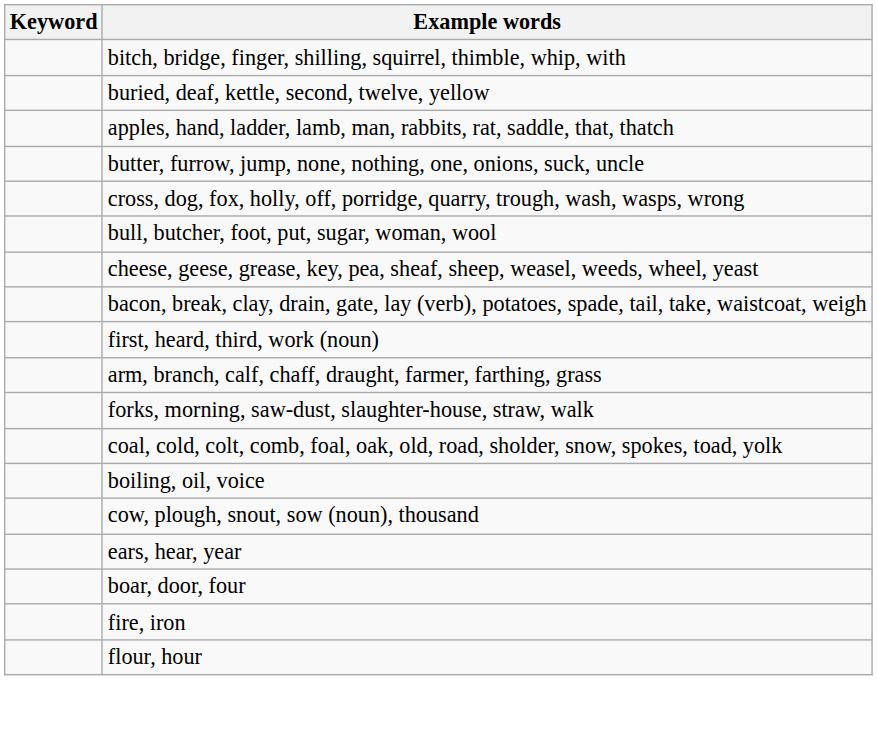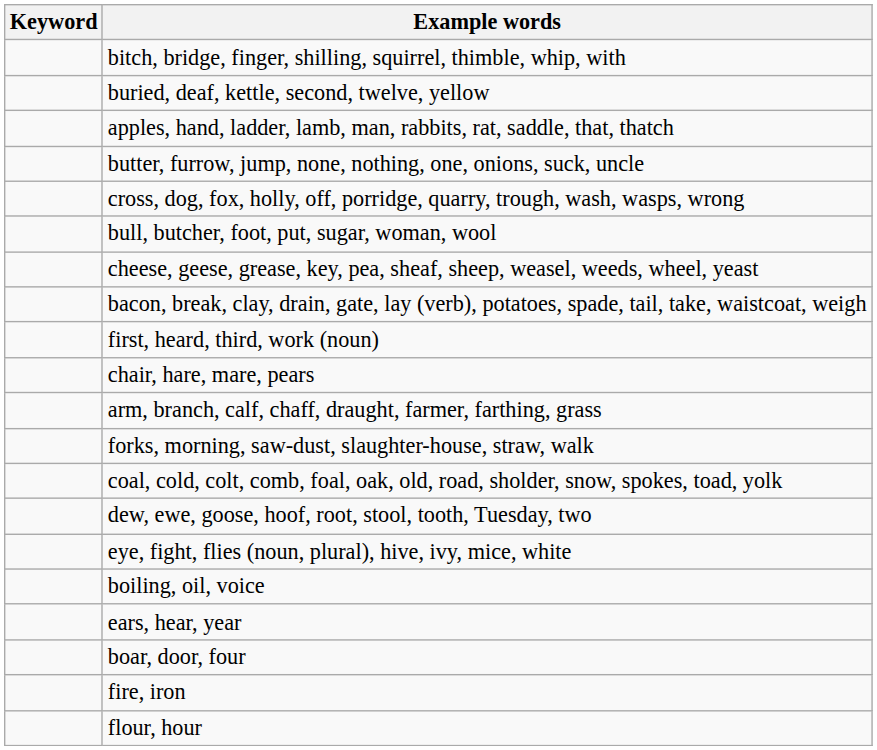+ row: chair, hare, mare, pears
+ row: dew, ewe, goose, hoof, root, stool, tooth, Tuesday, two
+ row: eye, fight, flies (noun, plural), hive, ivy, mice, white
- row: cow, plough, snout, sow (noun), thousand
